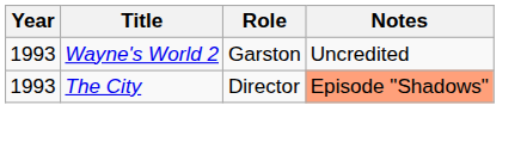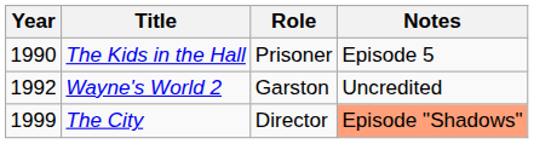+ row: 1990 | The Kids in the Hall | Prisoner | Episode 5
Wayne's World 2 | Year: 1993 -> 1992
The City | Year: 1993 -> 1999
